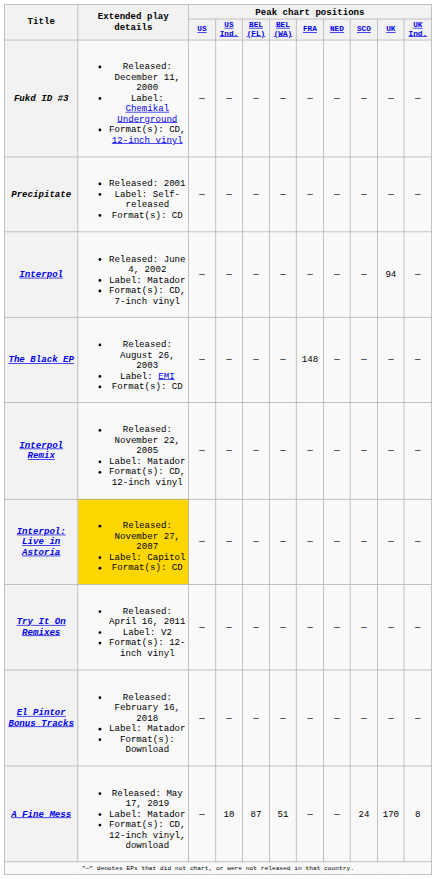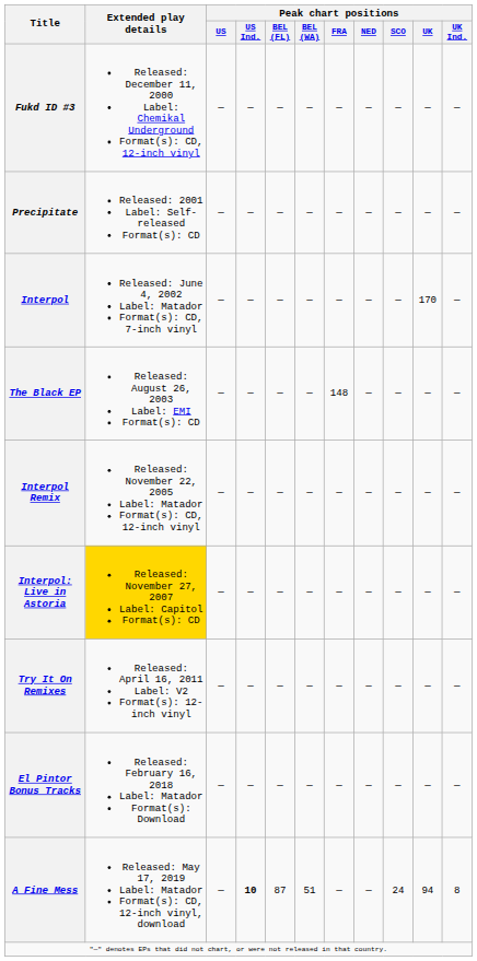Interpol | Peak chart positions / UK: 94 -> 170
A Fine Mess | Peak chart positions / US Ind.: normal -> bold
A Fine Mess | Peak chart positions / UK: 170 -> 94
